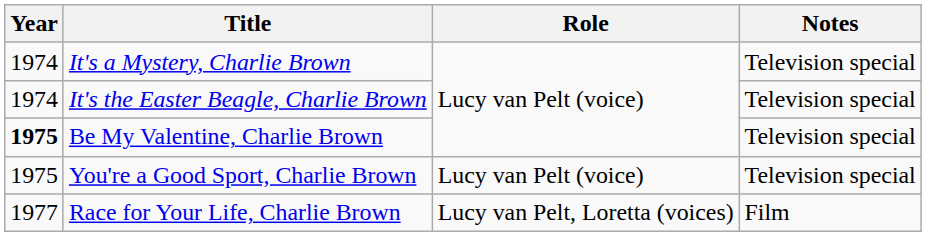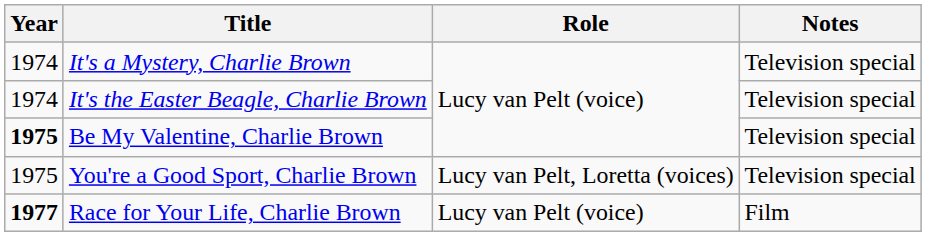You're a Good Sport, Charlie Brown | Role: Lucy van Pelt (voice) -> Lucy van Pelt, Loretta (voices)
Race for Your Life, Charlie Brown | Year: normal -> bold
Race for Your Life, Charlie Brown | Role: Lucy van Pelt, Loretta (voices) -> Lucy van Pelt (voice)
